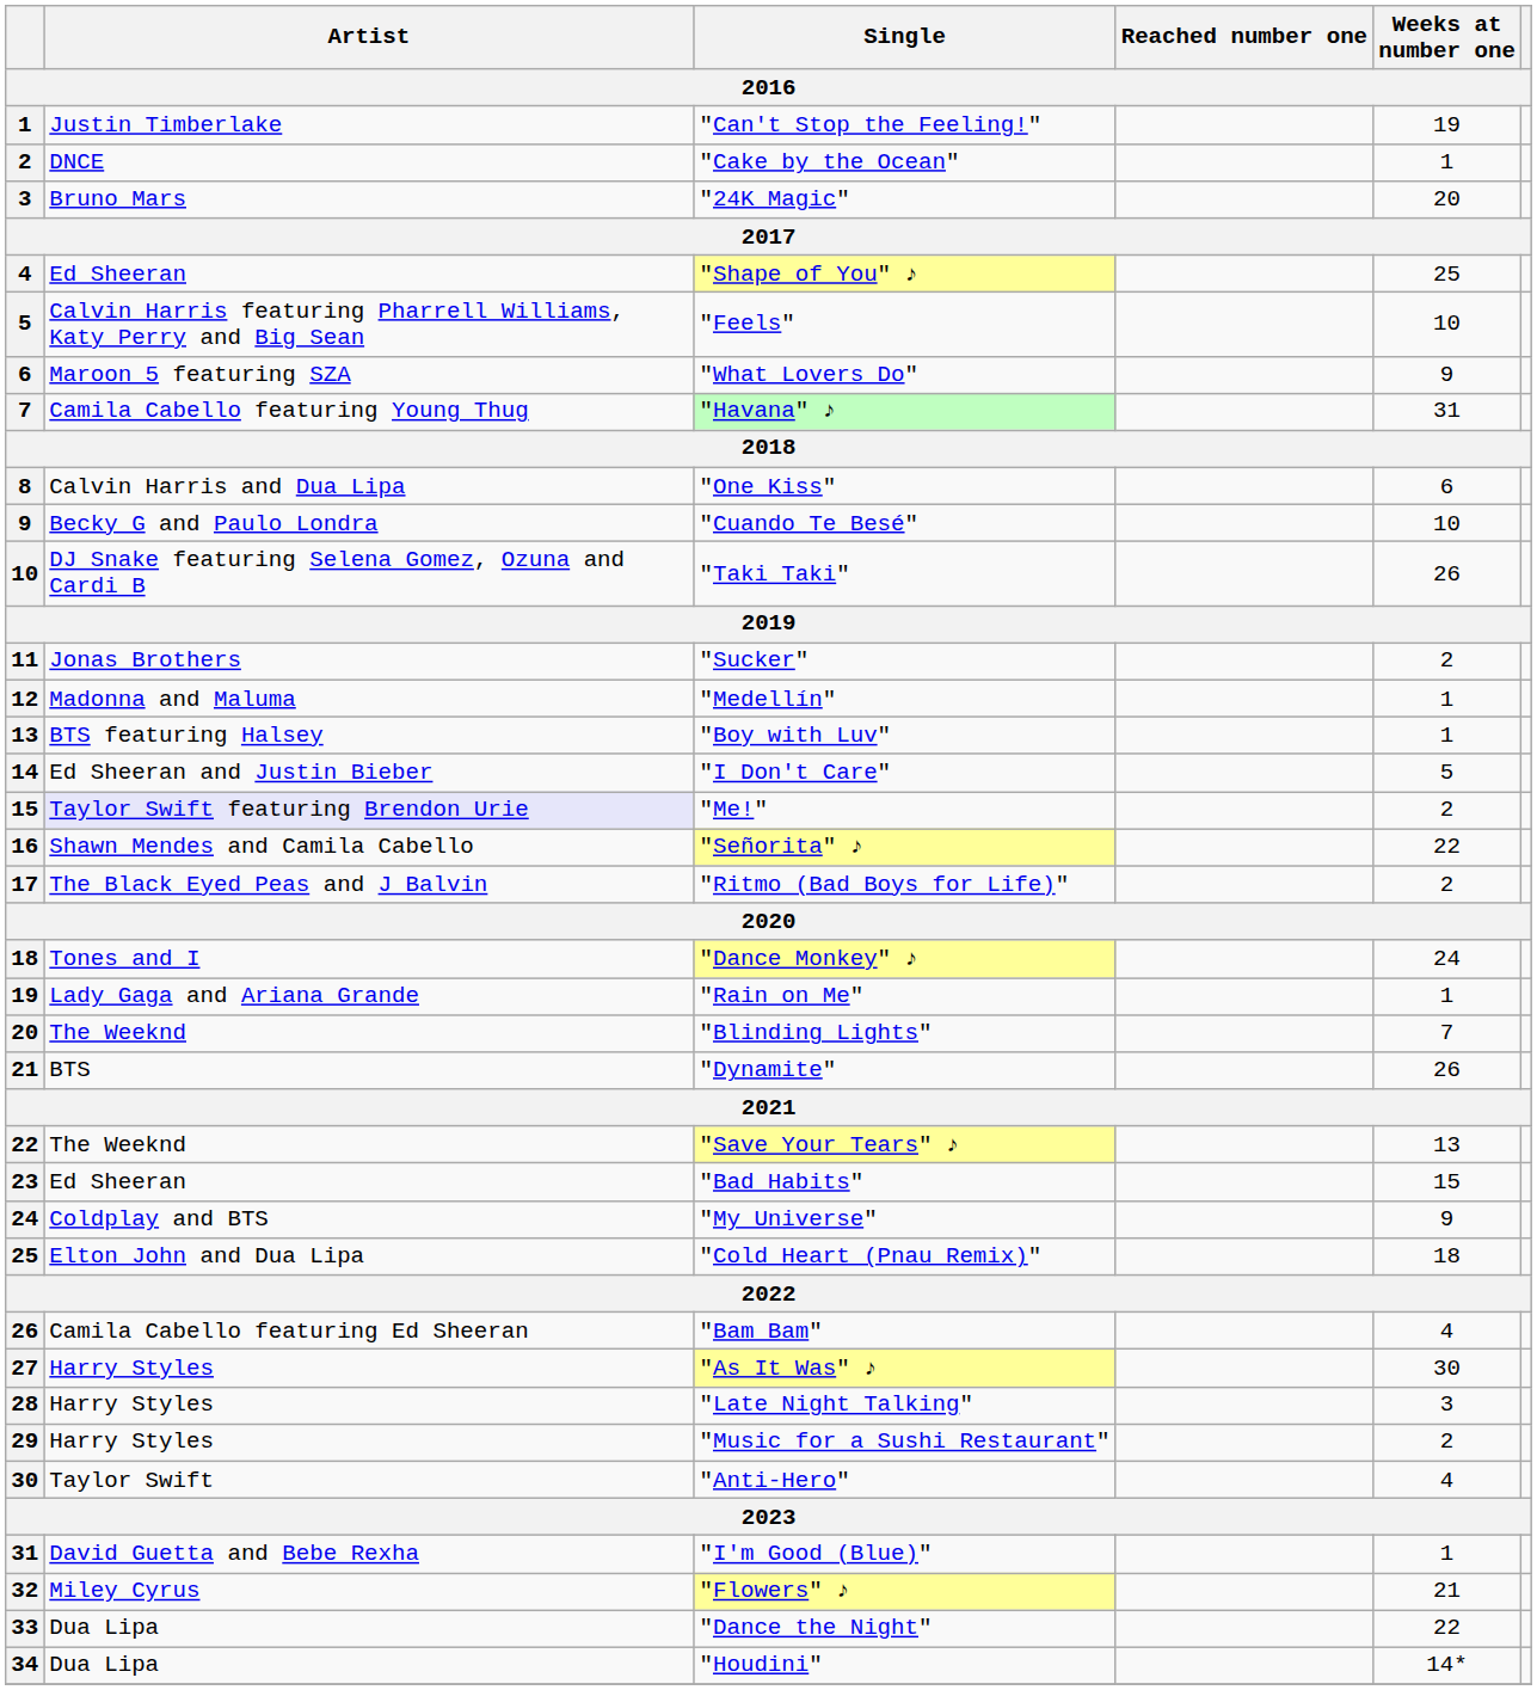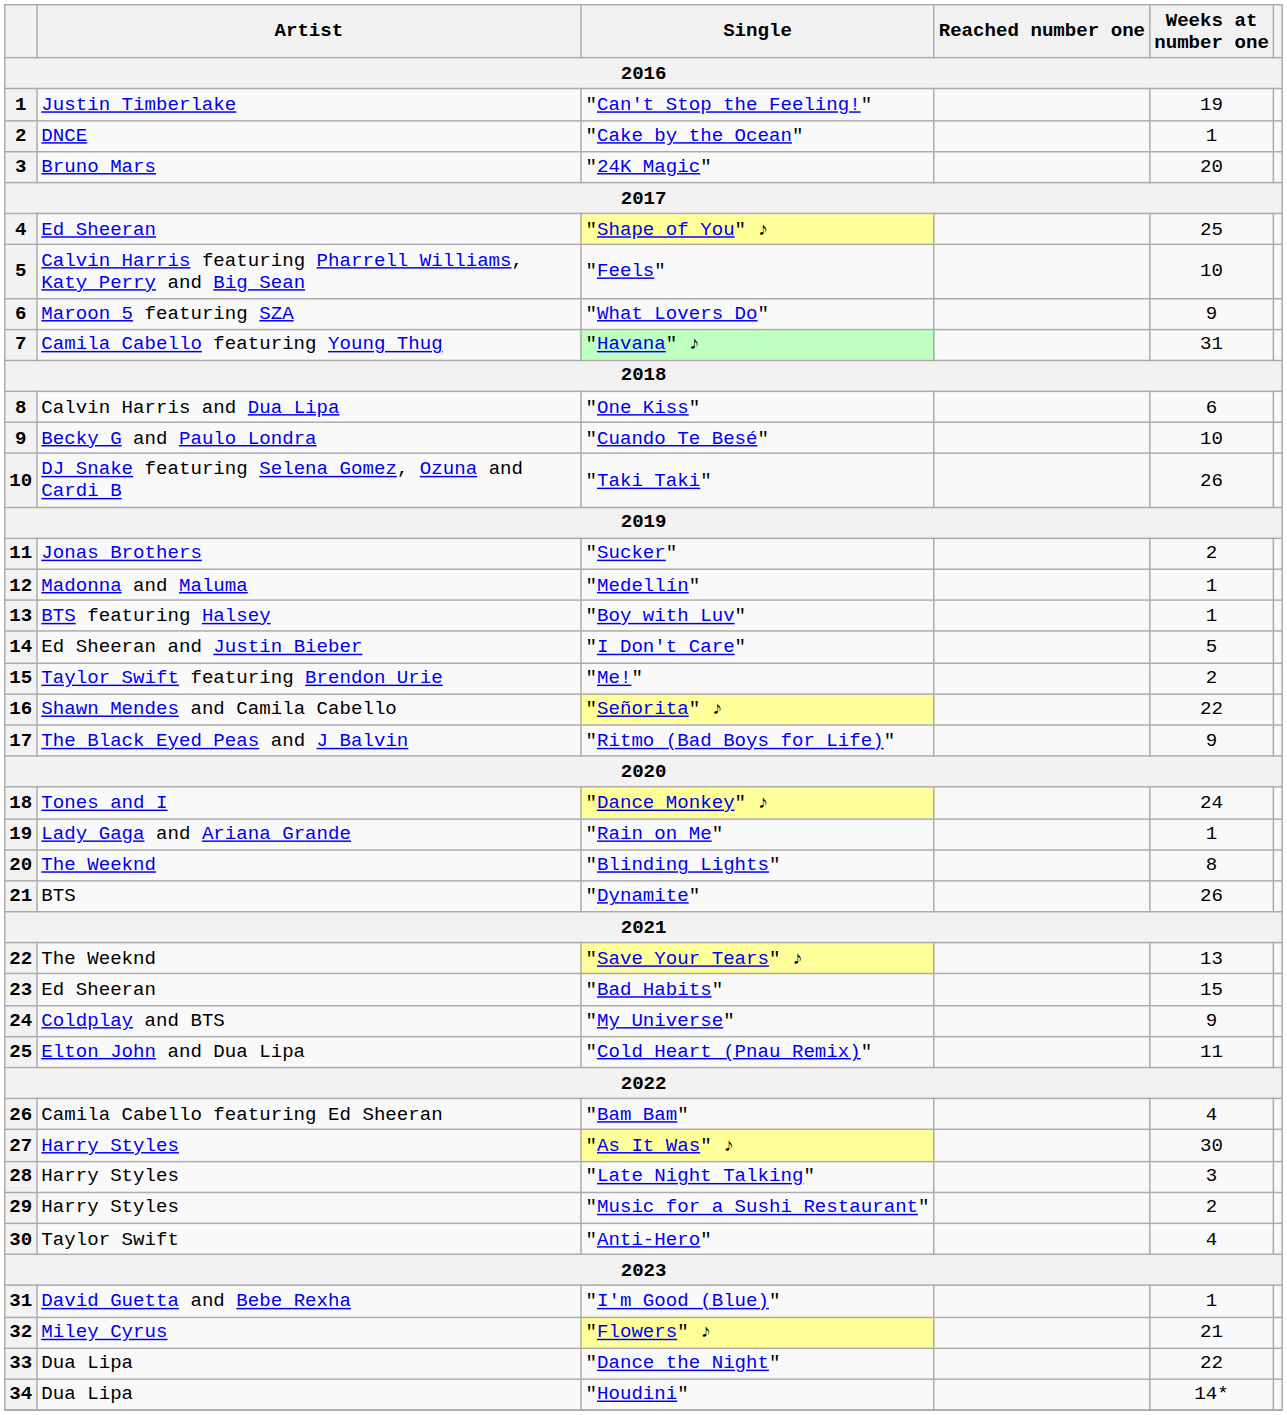"Me!" | Artist: lavender background -> no background
"Ritmo (Bad Boys for Life)" | Weeks at number one: 2 -> 9
"Blinding Lights" | Weeks at number one: 7 -> 8
"Cold Heart (Pnau Remix)" | Weeks at number one: 18 -> 11
